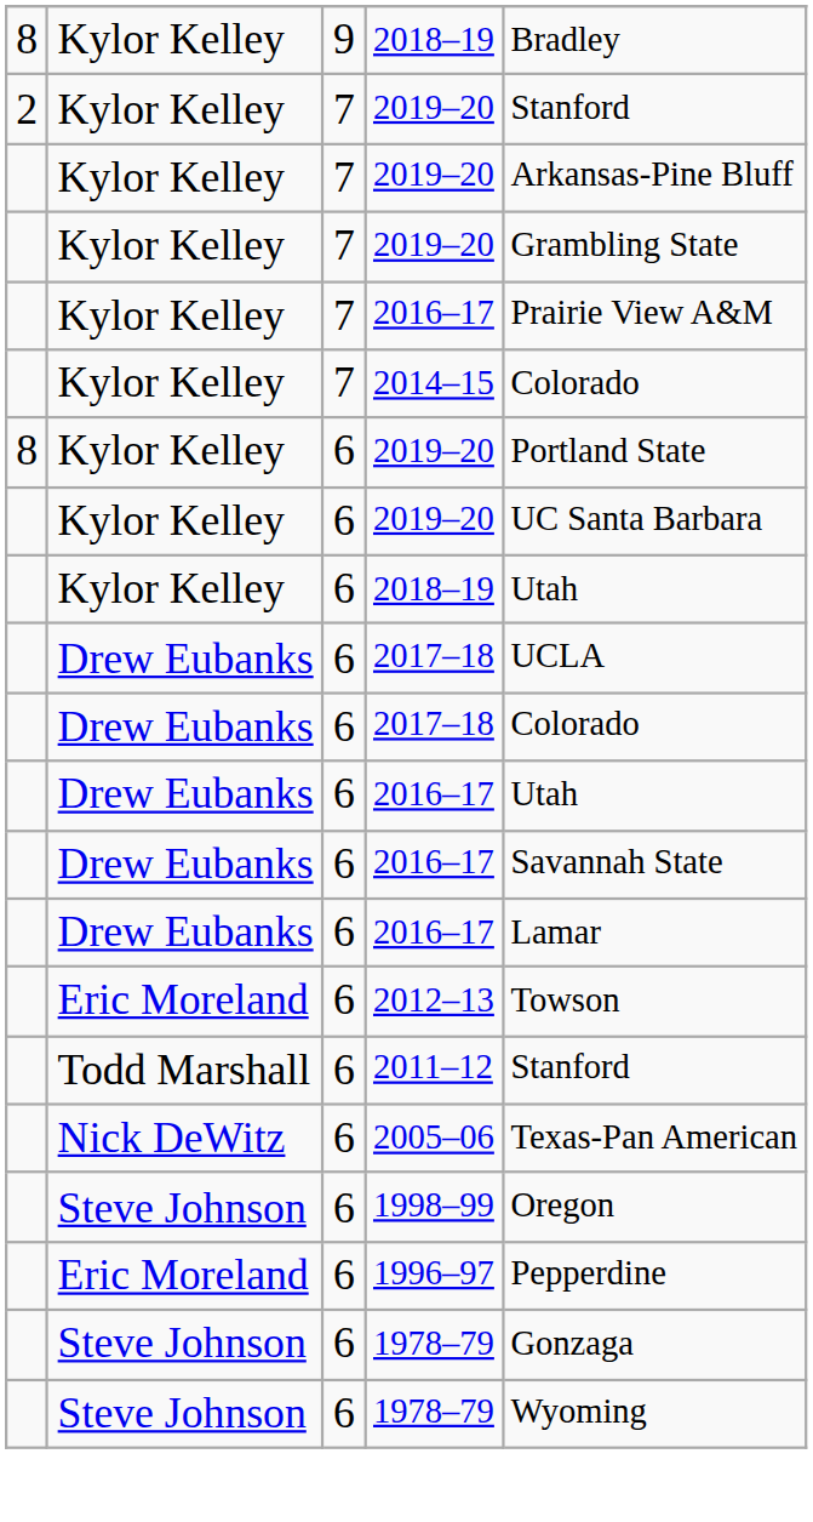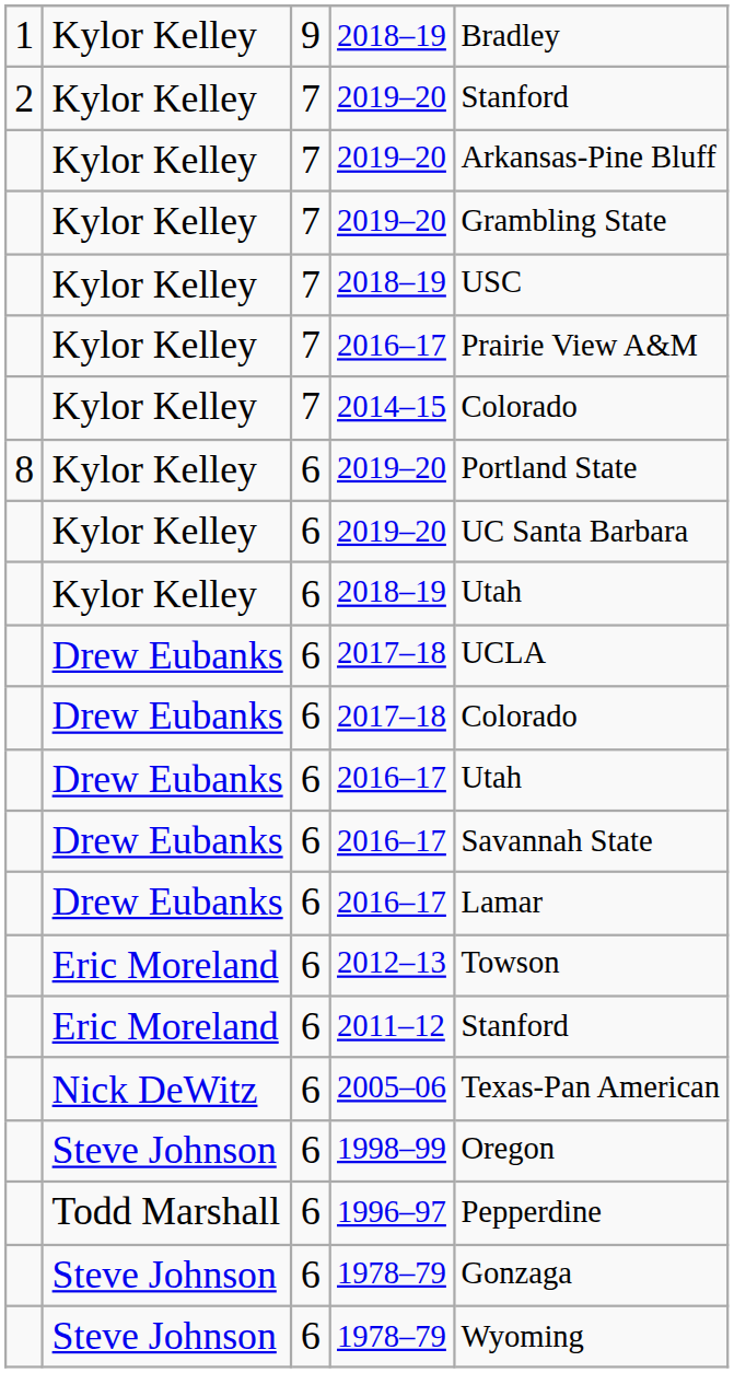9 / 2018–19 | column 1: 8 -> 1
+ row: Kylor Kelley | 7 | 2018–19 | USC
2011–12 | column 2: Todd Marshall -> Eric Moreland
1996–97 | column 2: Eric Moreland -> Todd Marshall
